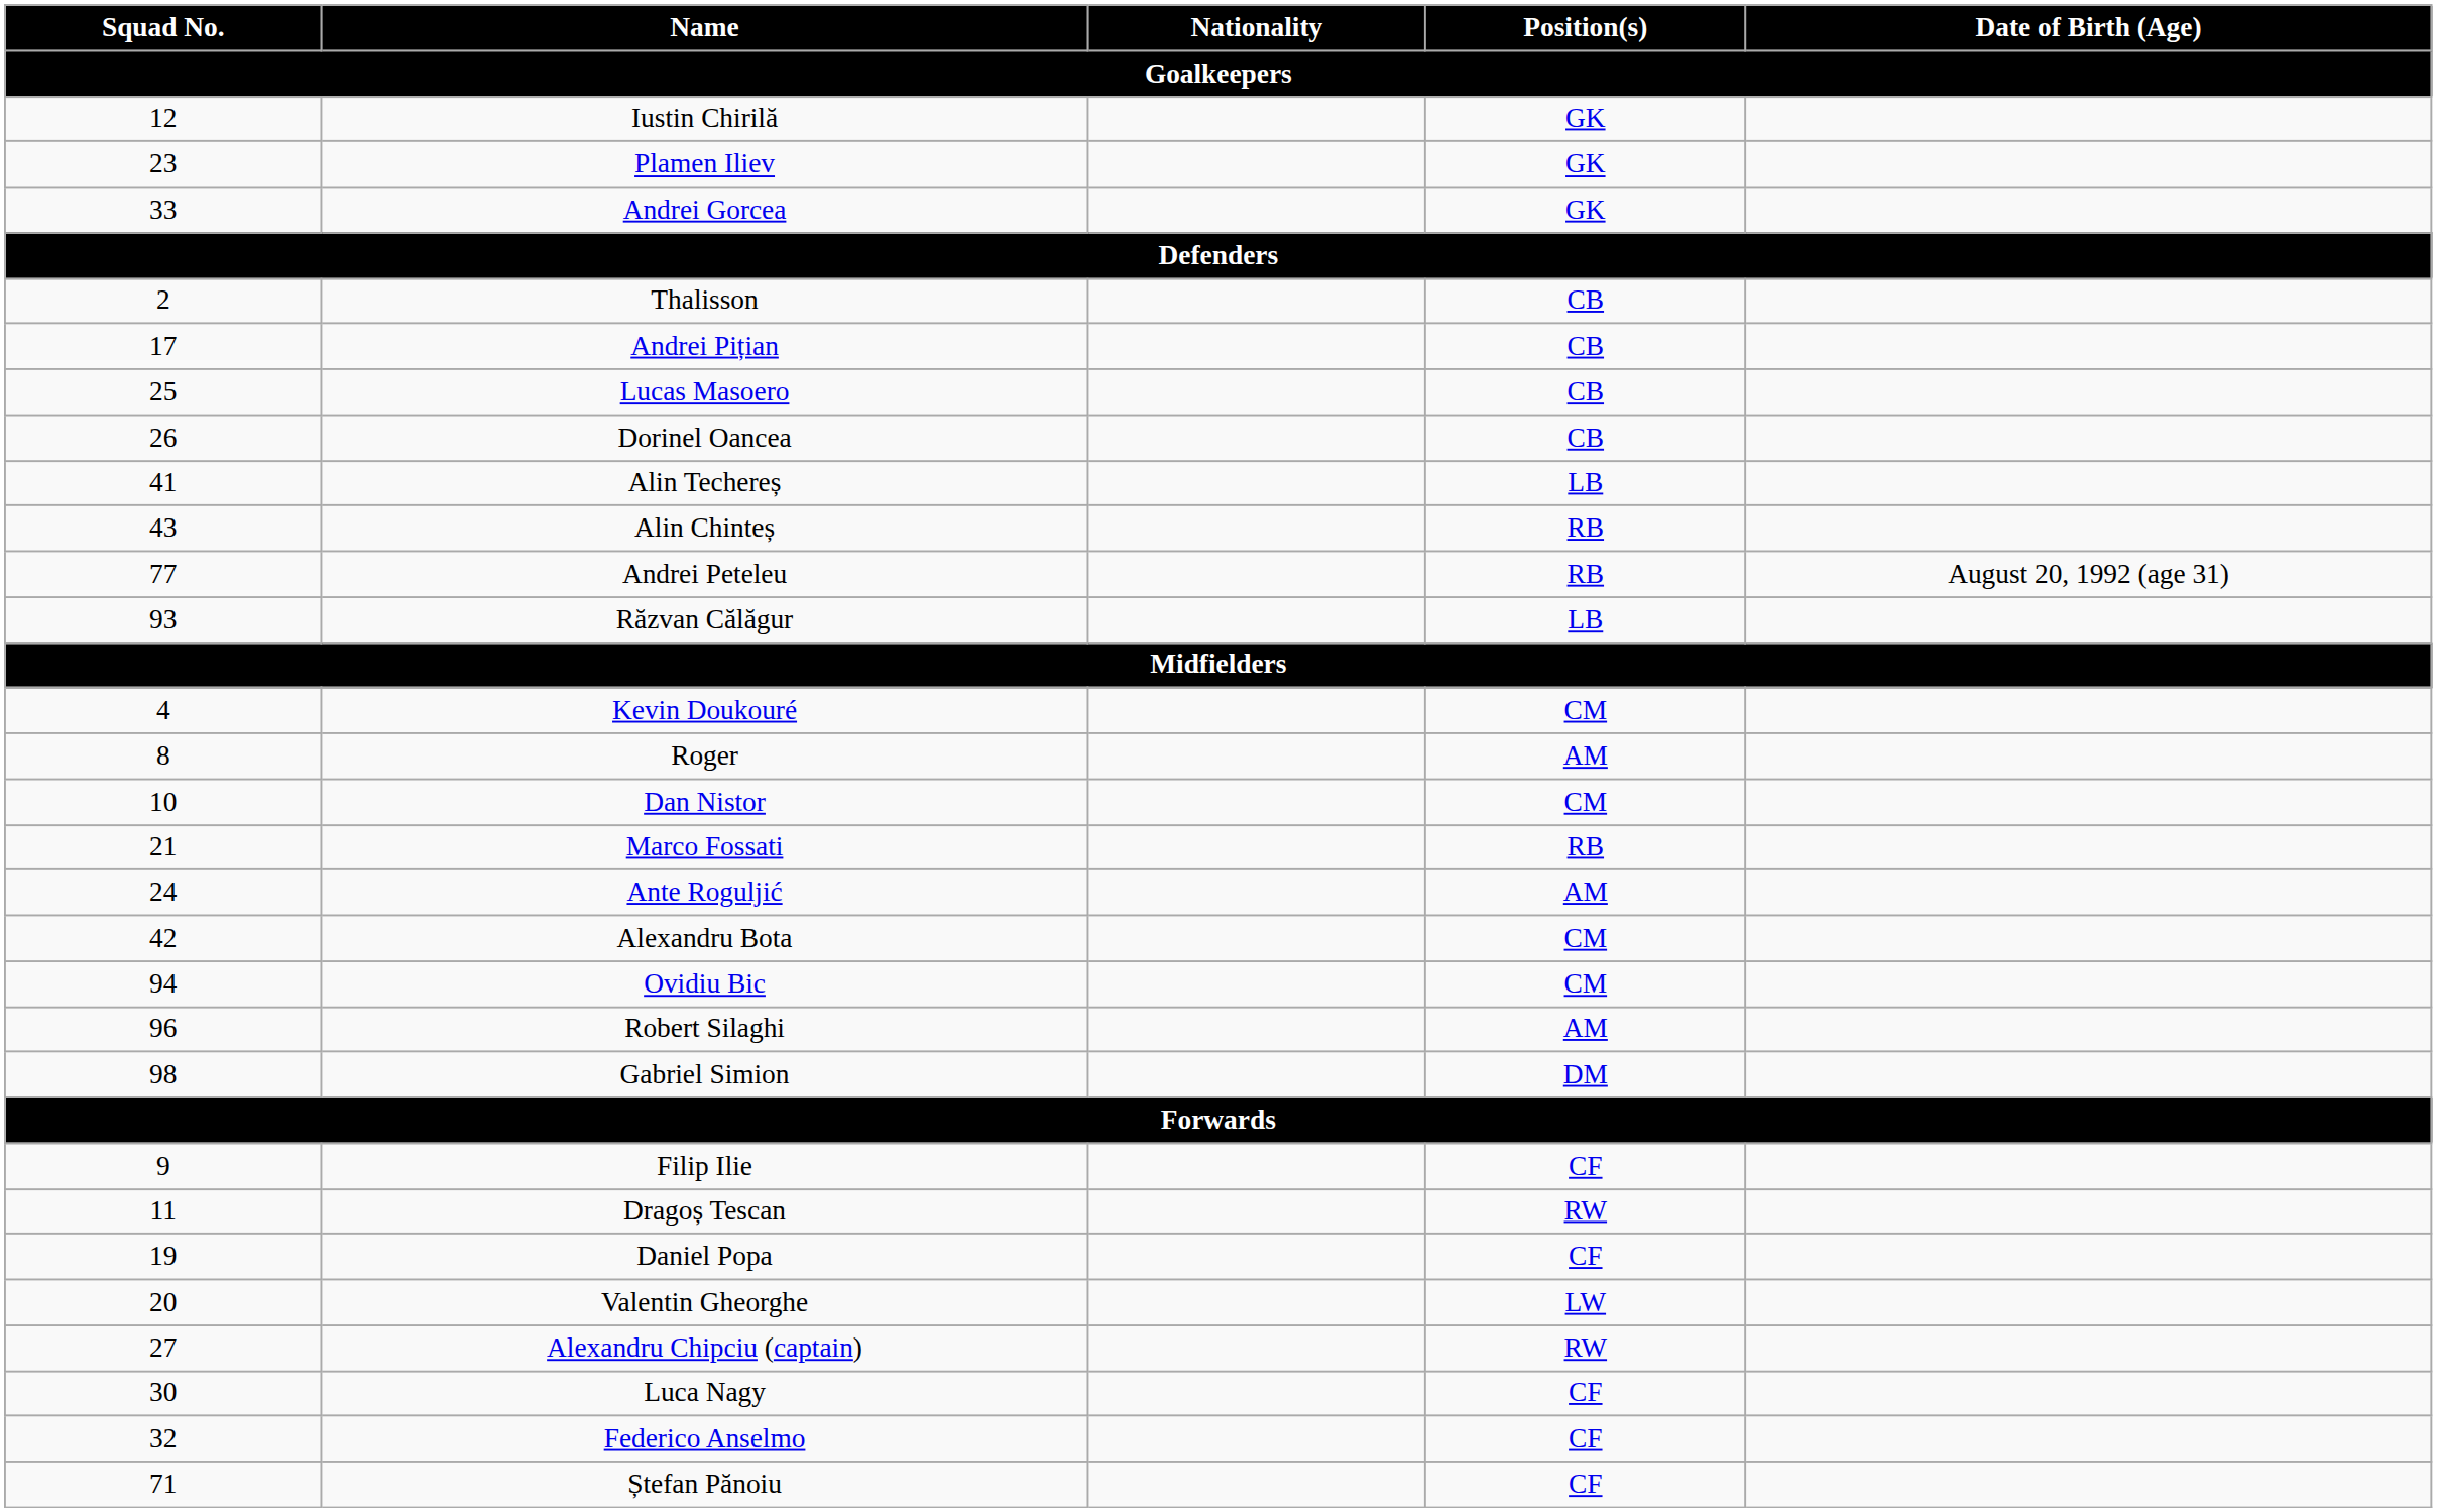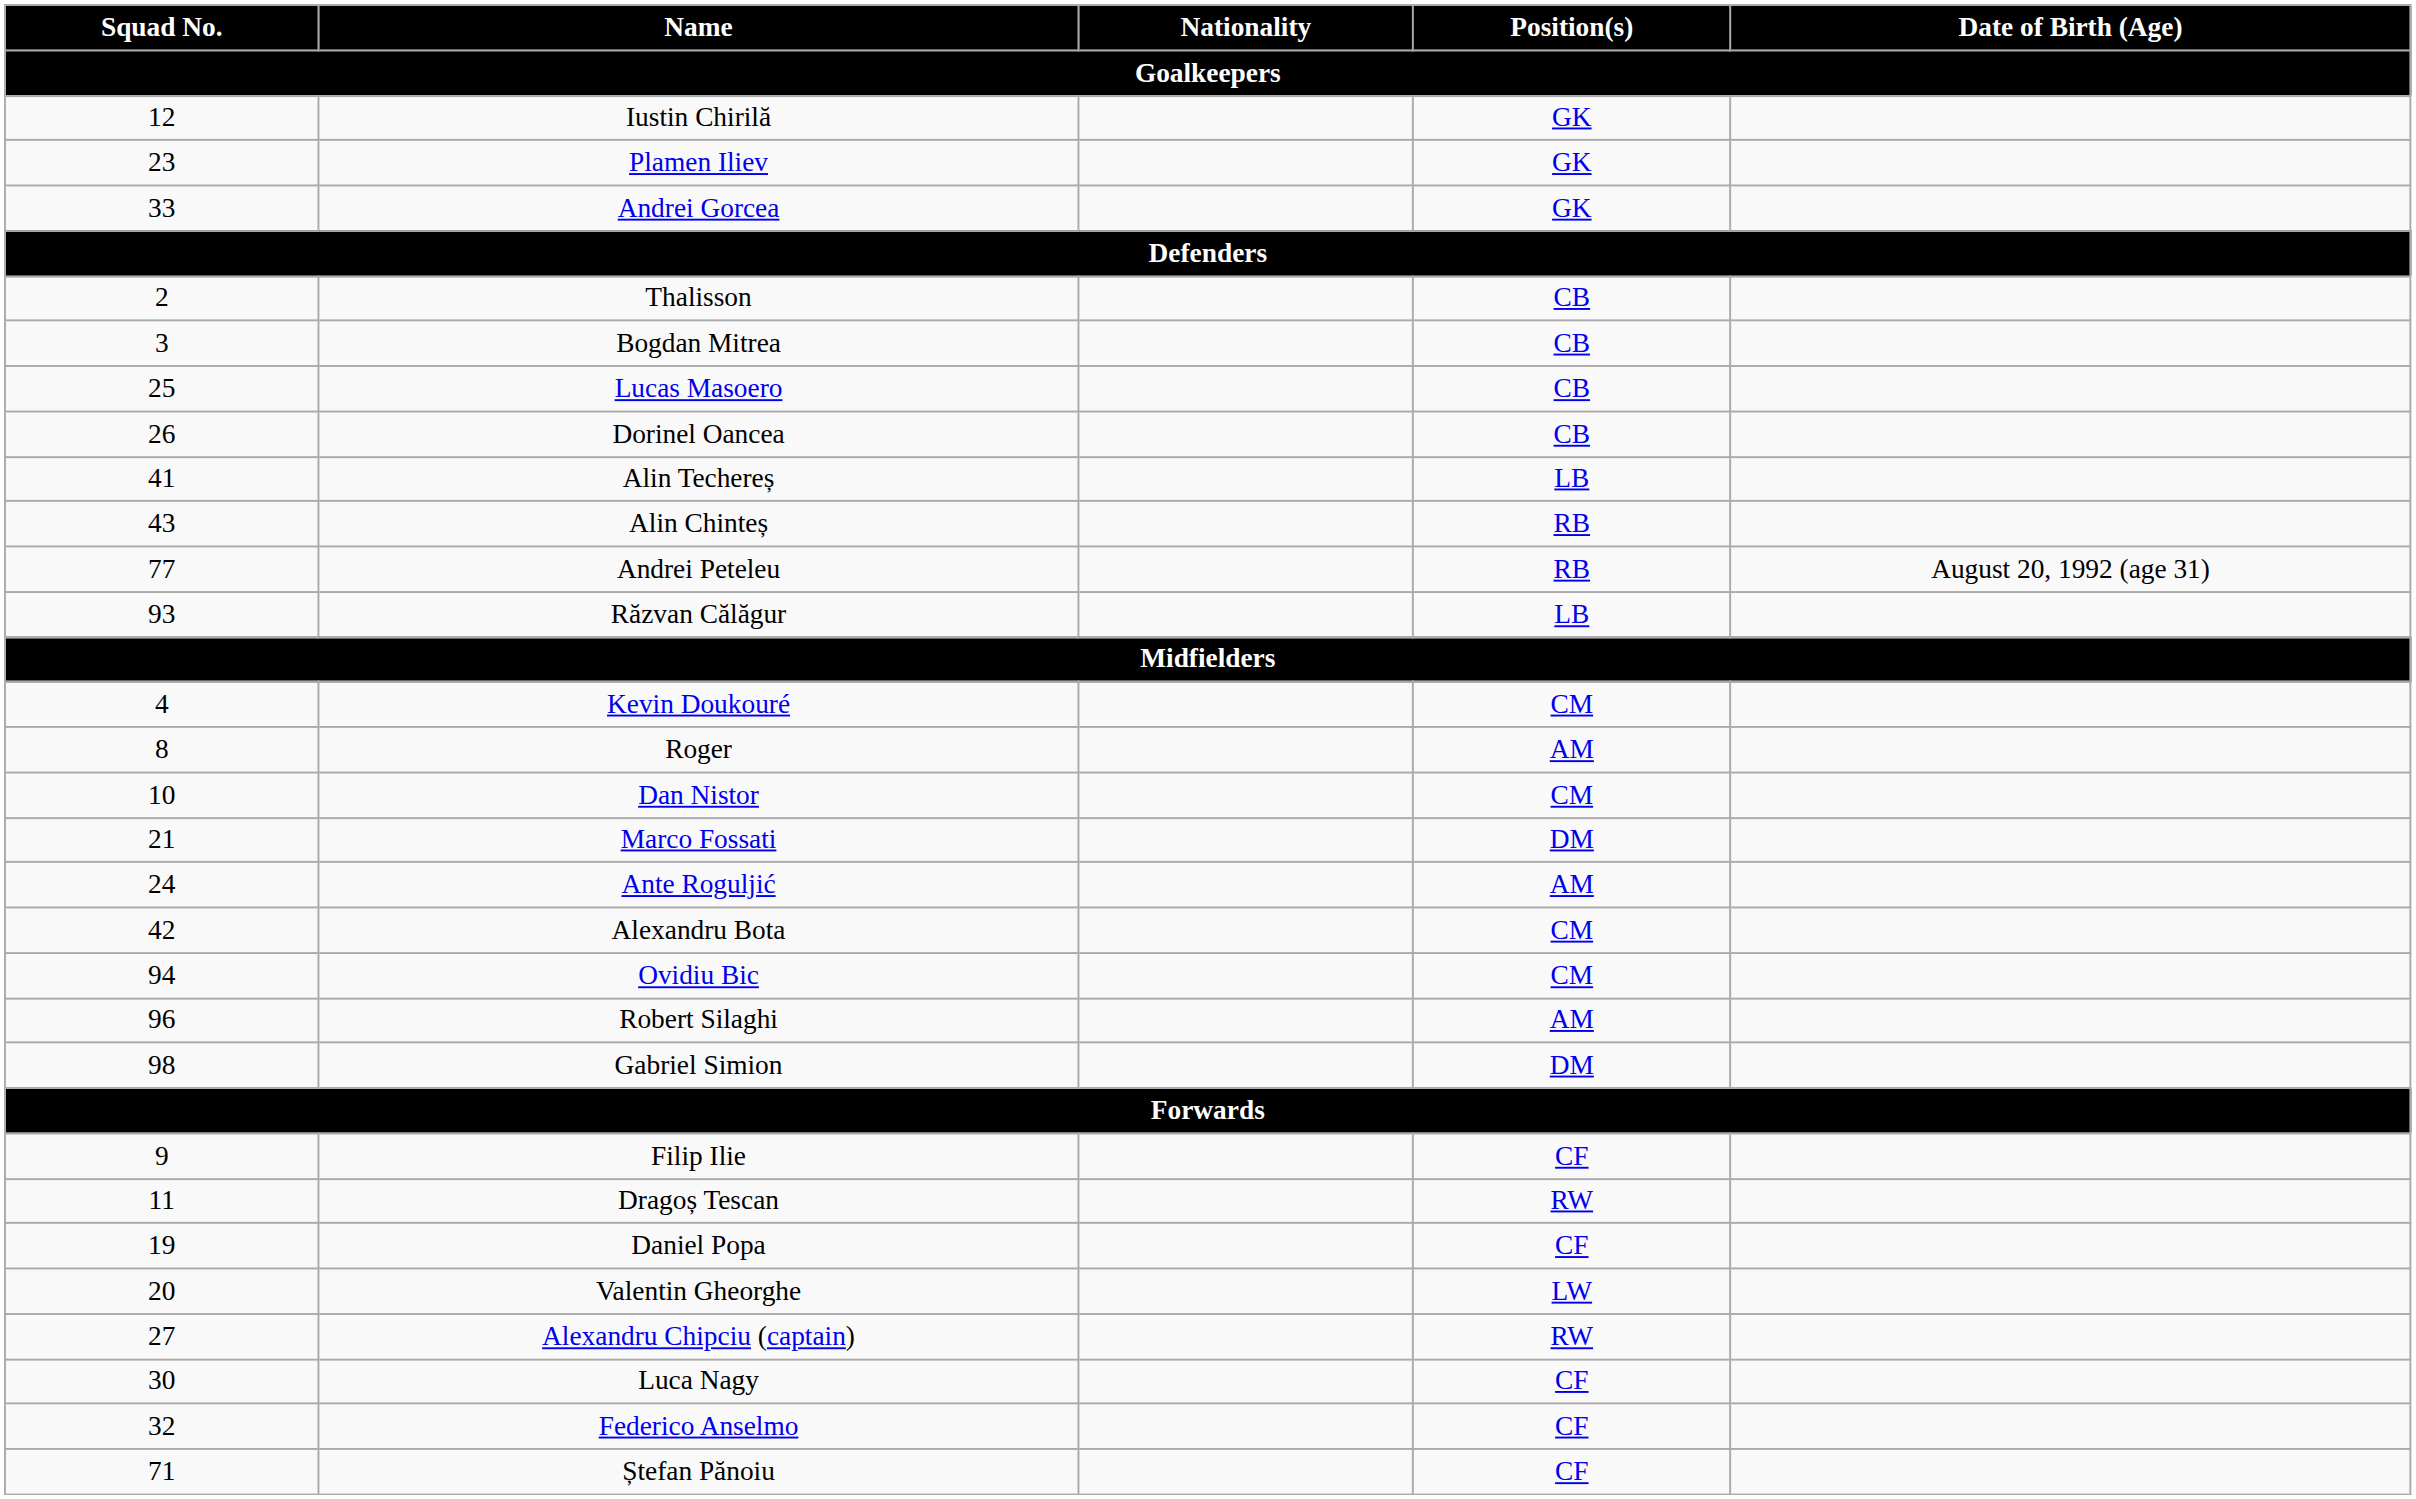+ row: 3 | Bogdan Mitrea | CB
- row: 17 | Andrei Pițian | CB
Marco Fossati | Position(s): RB -> DM
